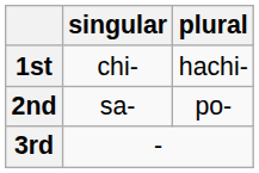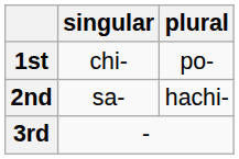1st | plural: hachi- -> po-
2nd | plural: po- -> hachi-
